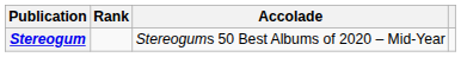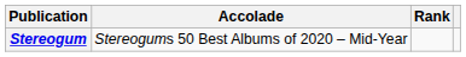columns swapped: Accolade <-> Rank
